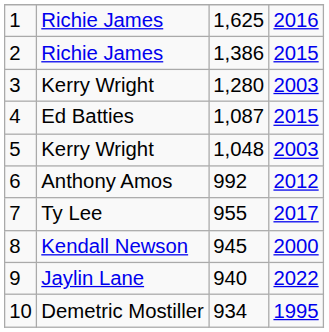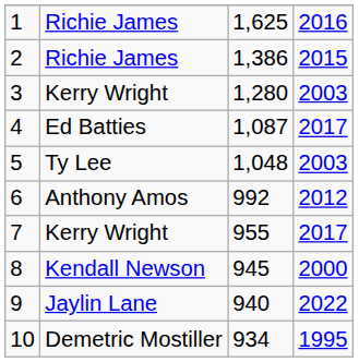4 | column 4: 2015 -> 2017
5 | column 2: Kerry Wright -> Ty Lee
7 | column 2: Ty Lee -> Kerry Wright
